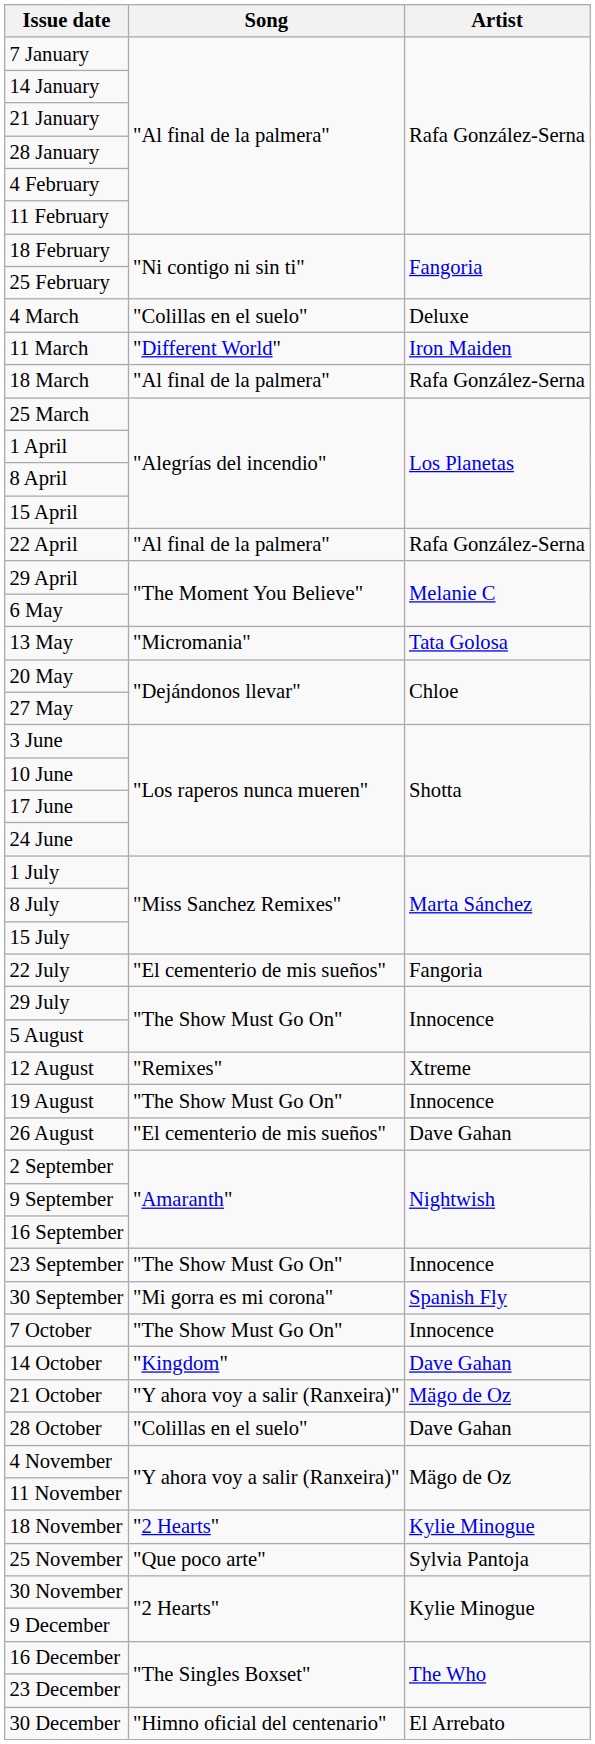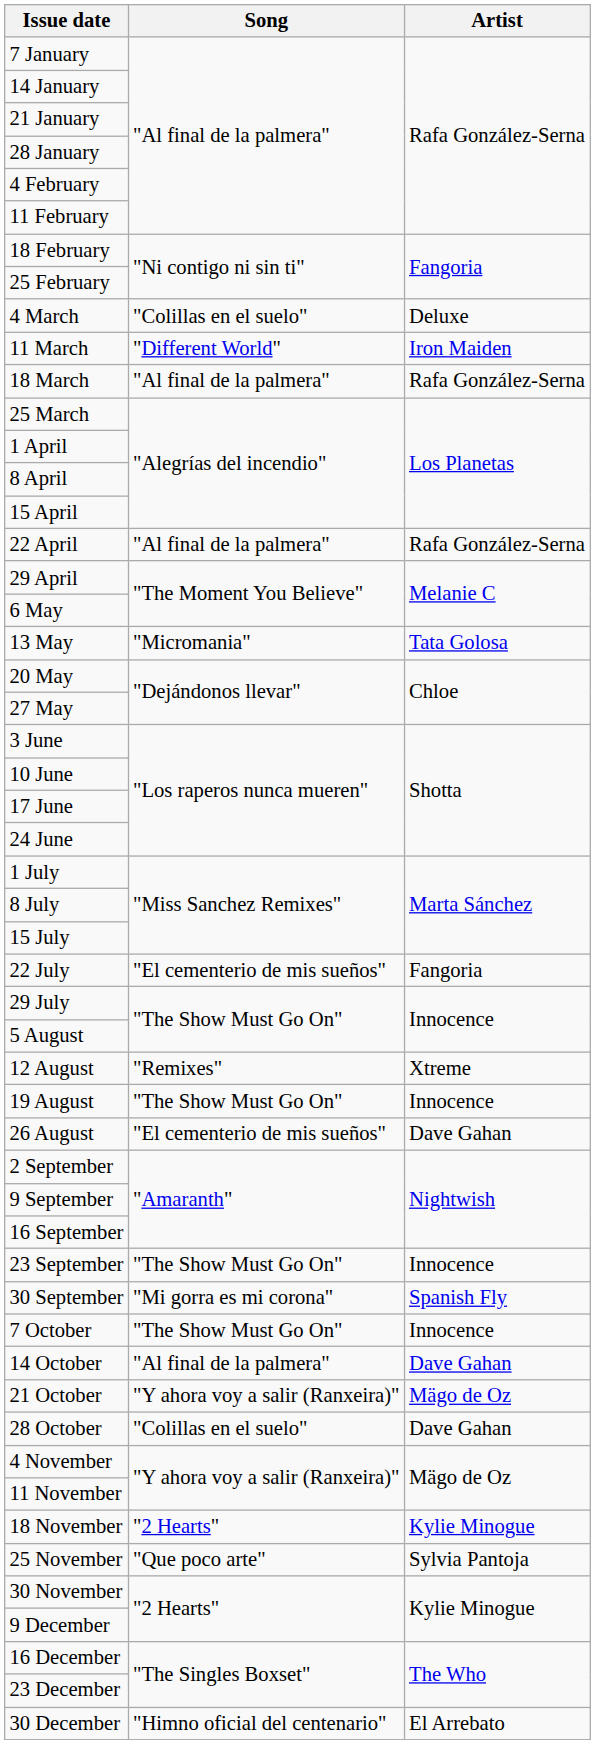14 October | Song: "Kingdom" -> "Al final de la palmera"
